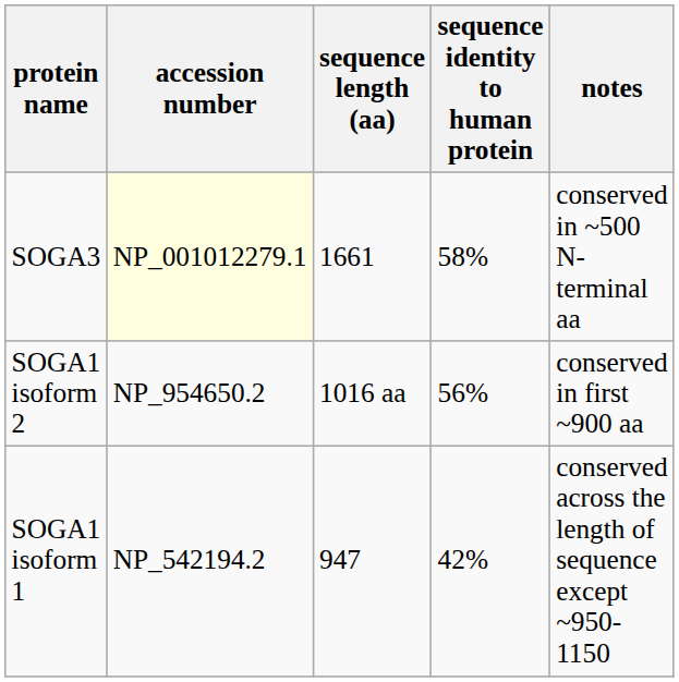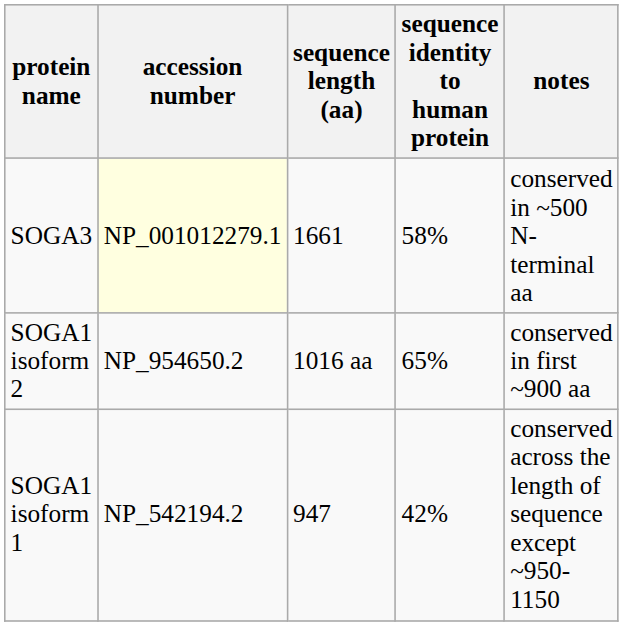SOGA1 isoform 2 | sequence identity to human protein: 56% -> 65%
